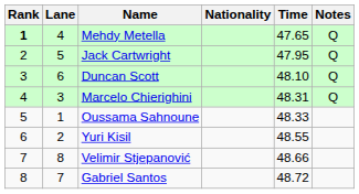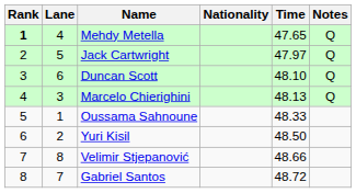Jack Cartwright | Time: 47.95 -> 47.97
Marcelo Chierighini | Time: 48.31 -> 48.13
Yuri Kisil | Time: 48.55 -> 48.50
